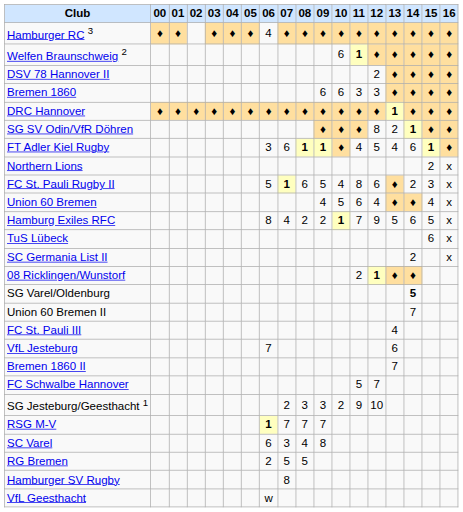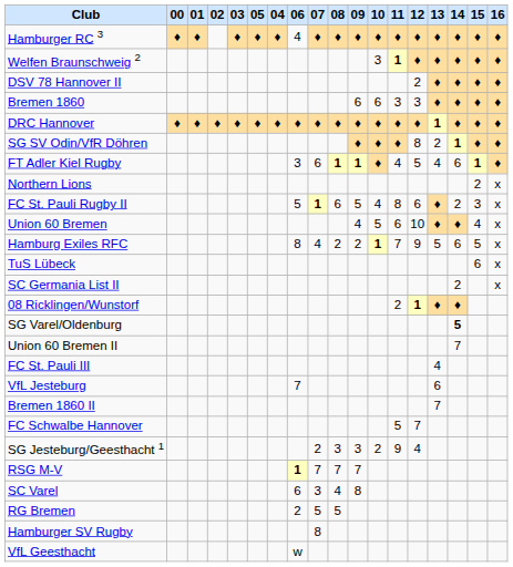columns swapped: 04 <-> 05
Welfen Braunschweig 2 | 10: 6 -> 3
Union 60 Bremen | 12: 4 -> 10
SG Jesteburg/Geesthacht 1 | 12: 10 -> 4
